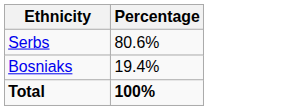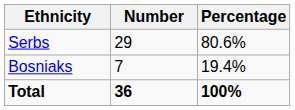+ column: Number | 29 | 7 | 36
